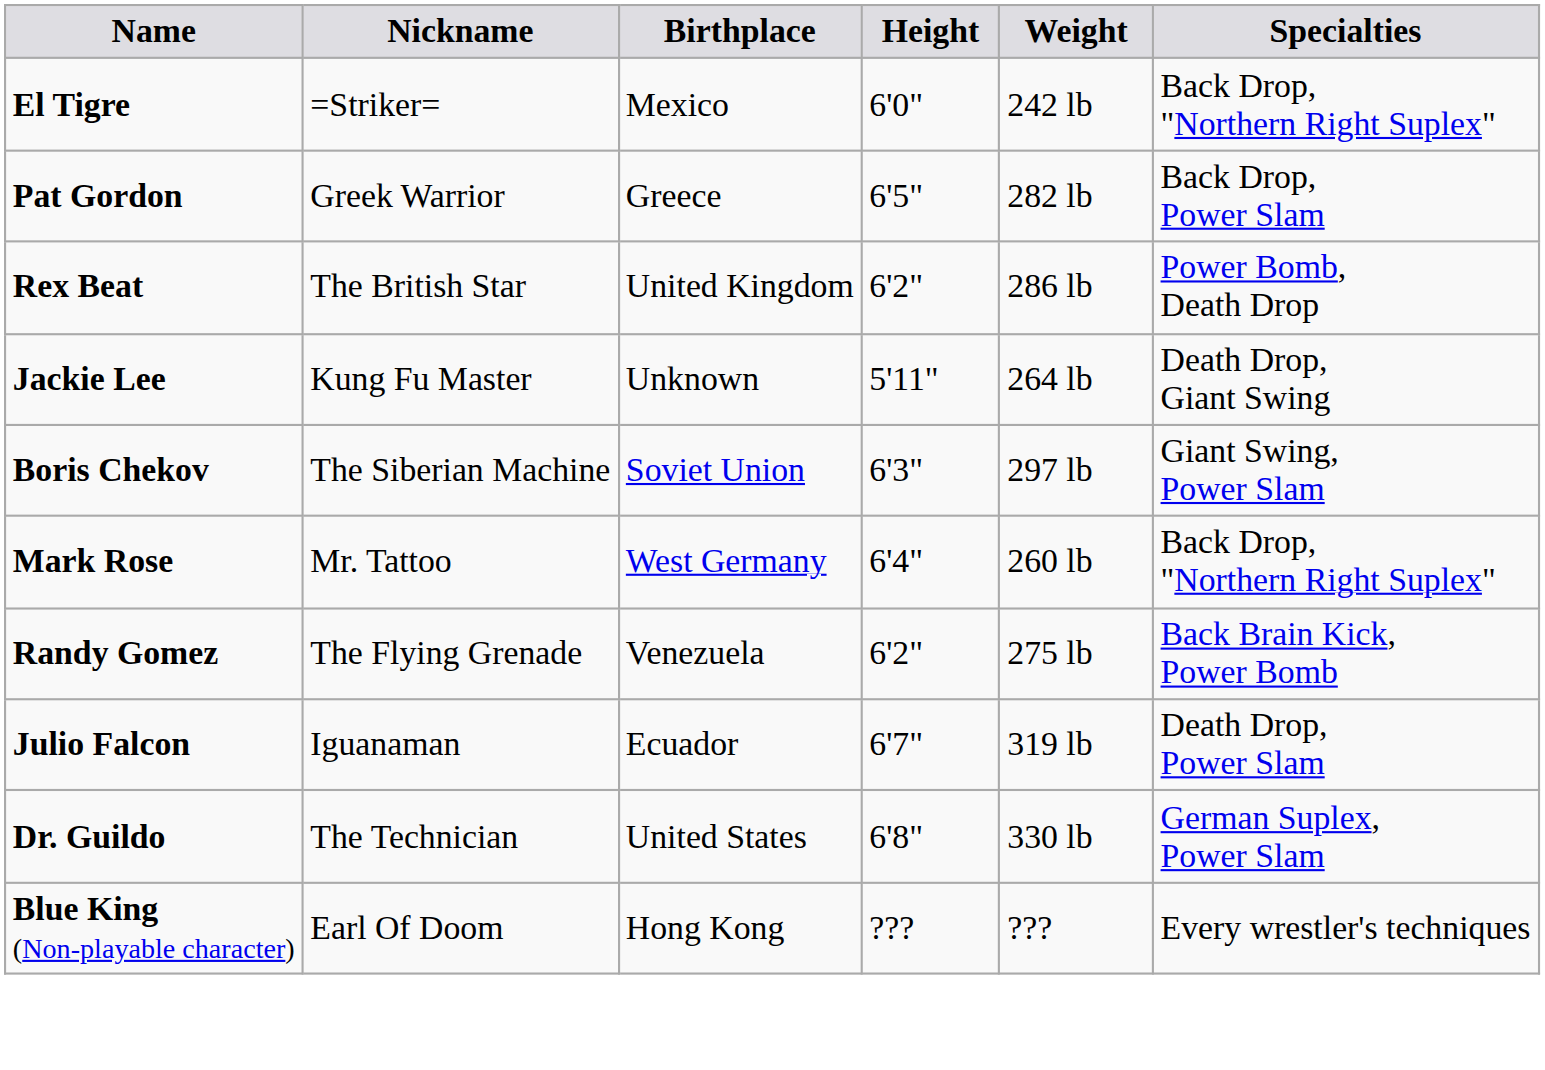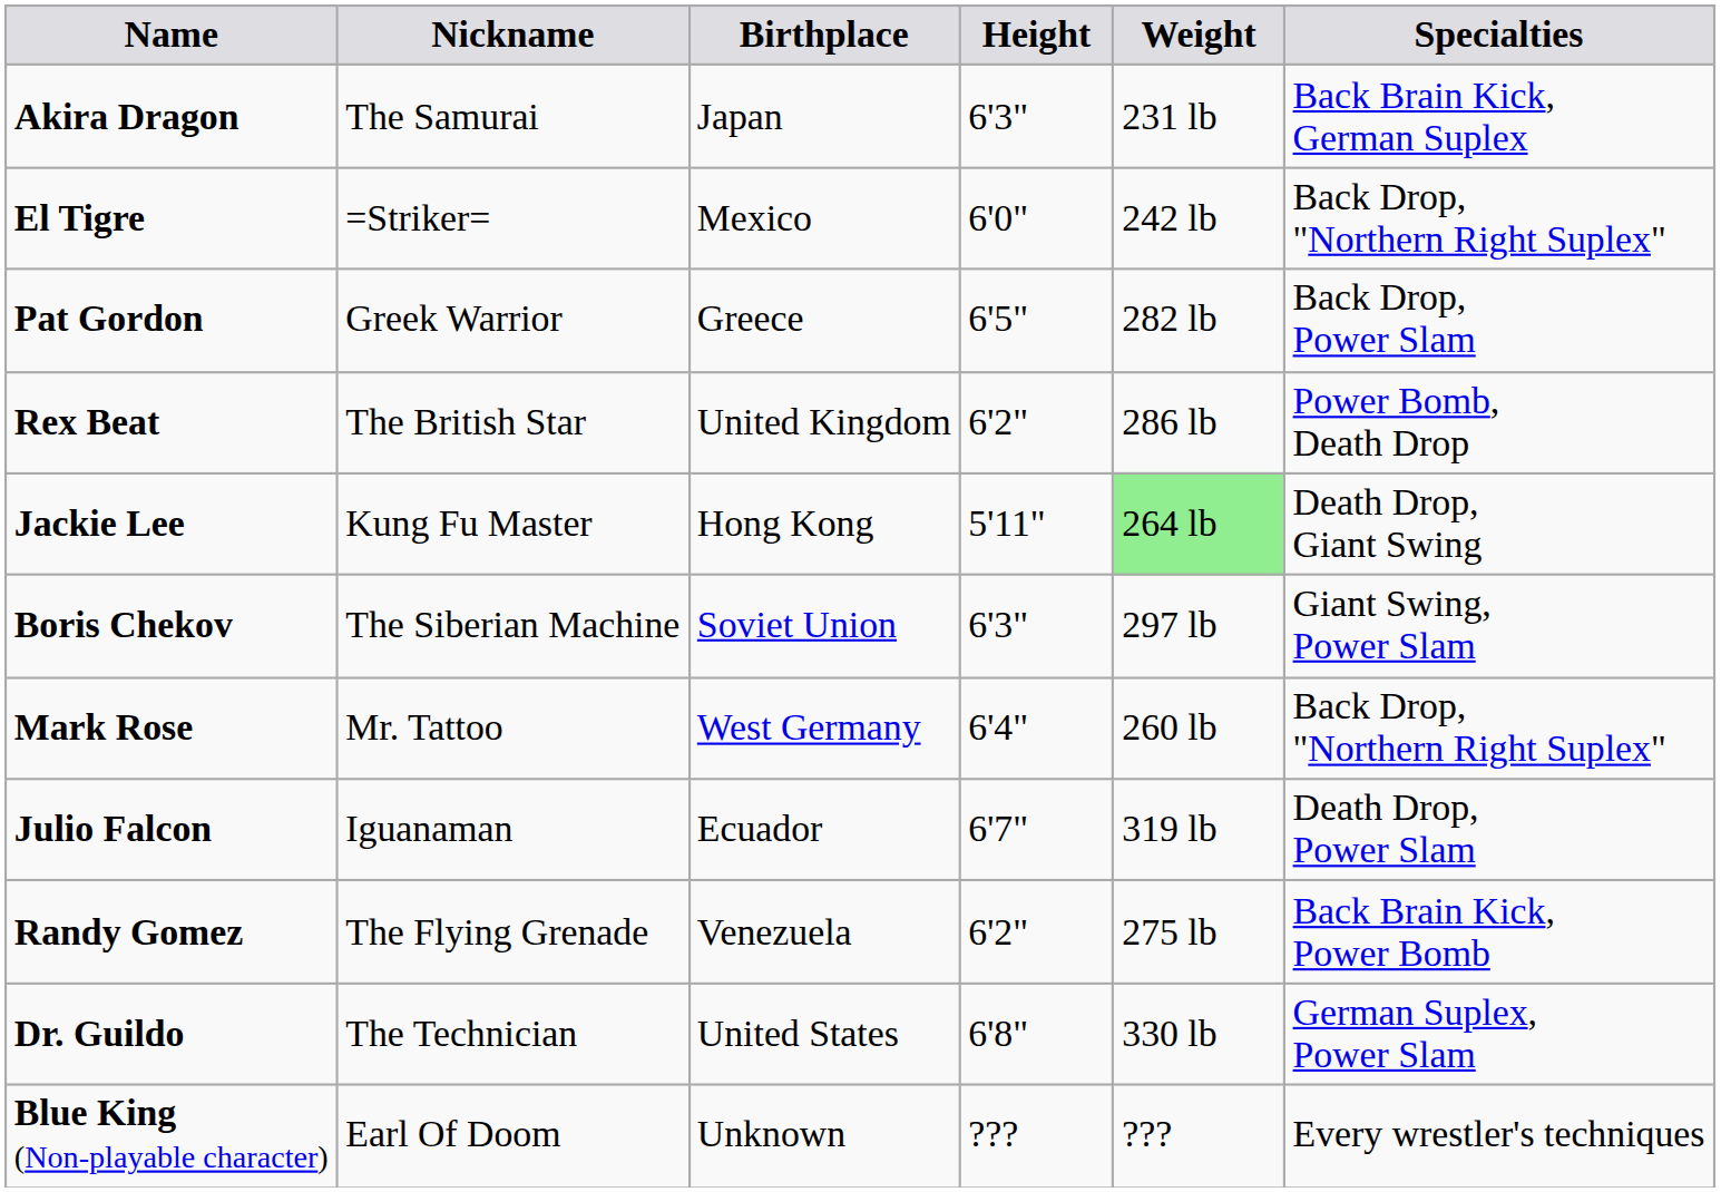+ row: Akira Dragon | The Samurai | Japan | 6'3" | 231 lb | Back Brain Kick, German Suplex
Jackie Lee | Birthplace: Unknown -> Hong Kong
Jackie Lee | Weight: no background -> lightgreen background
rows swapped: Julio Falcon <-> Randy Gomez
Blue King (Non-playable character) | Birthplace: Hong Kong -> Unknown
